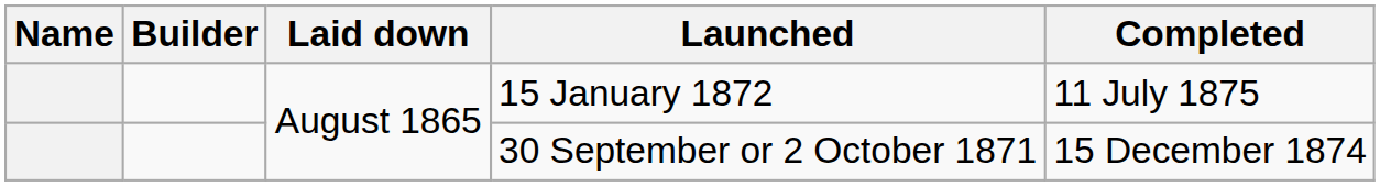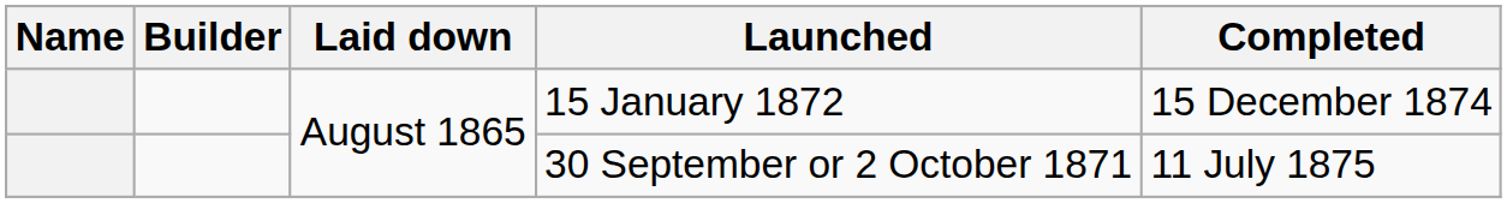15 January 1872 | Completed: 11 July 1875 -> 15 December 1874
30 September or 2 October 1871 | Completed: 15 December 1874 -> 11 July 1875
